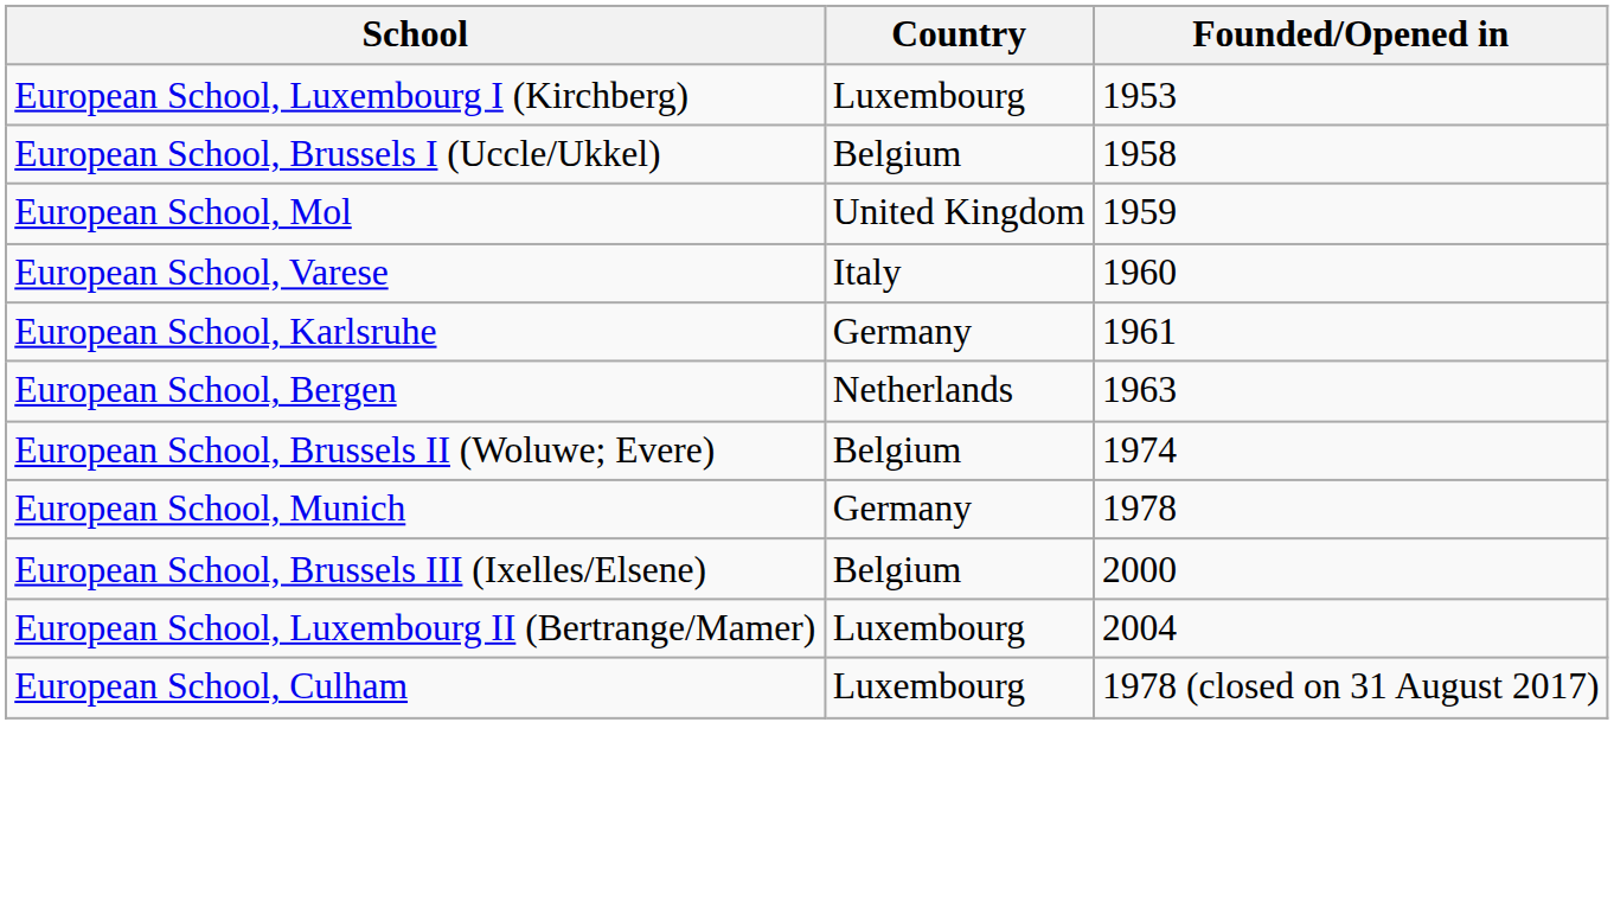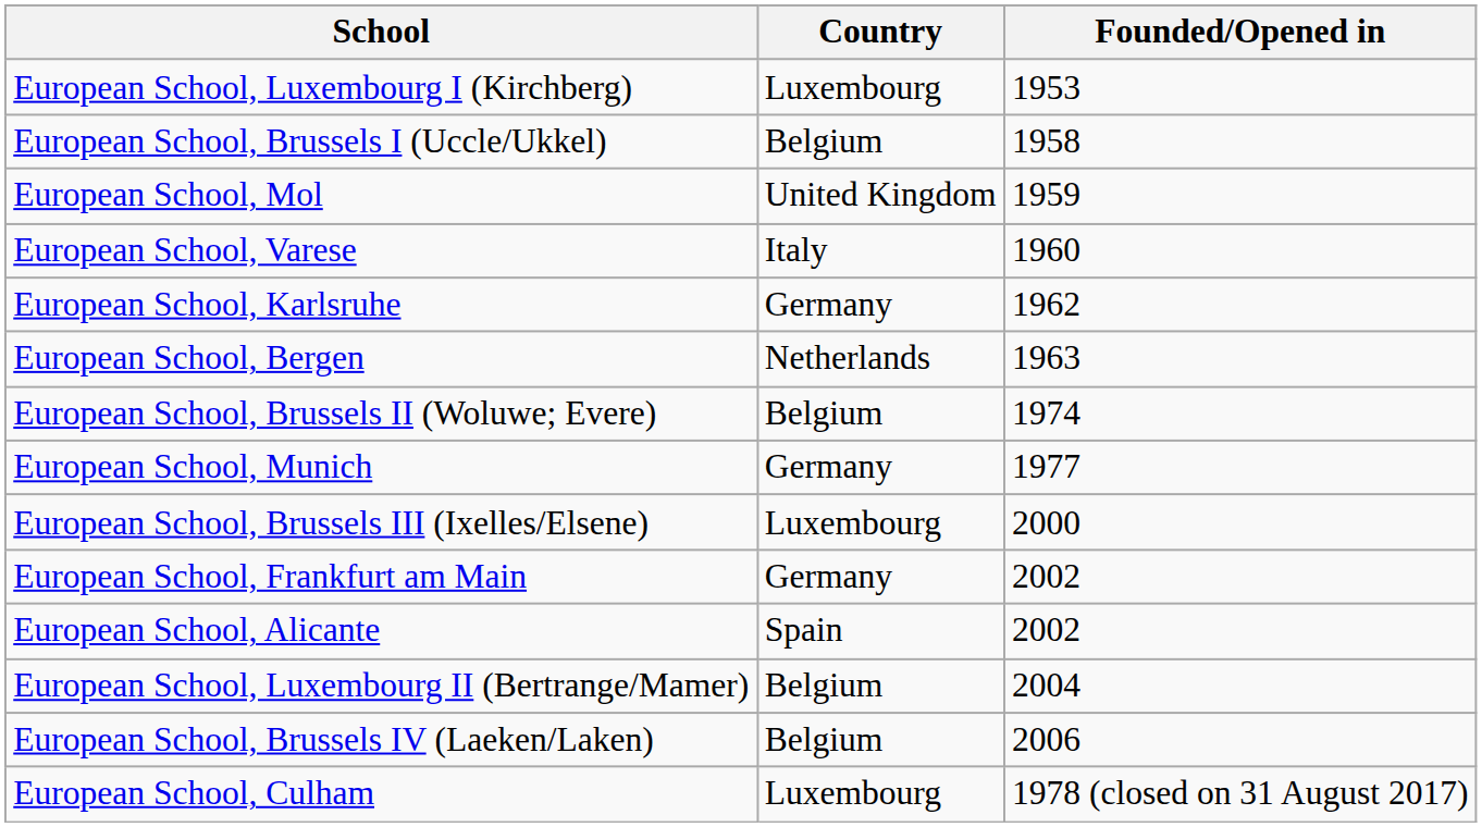European School, Karlsruhe | Founded/Opened in: 1961 -> 1962
European School, Munich | Founded/Opened in: 1978 -> 1977
European School, Brussels III (Ixelles/Elsene) | Country: Belgium -> Luxembourg
+ row: European School, Frankfurt am Main | Germany | 2002
+ row: European School, Alicante | Spain | 2002
European School, Luxembourg II (Bertrange/Mamer) | Country: Luxembourg -> Belgium
+ row: European School, Brussels IV (Laeken/Laken) | Belgium | 2006
